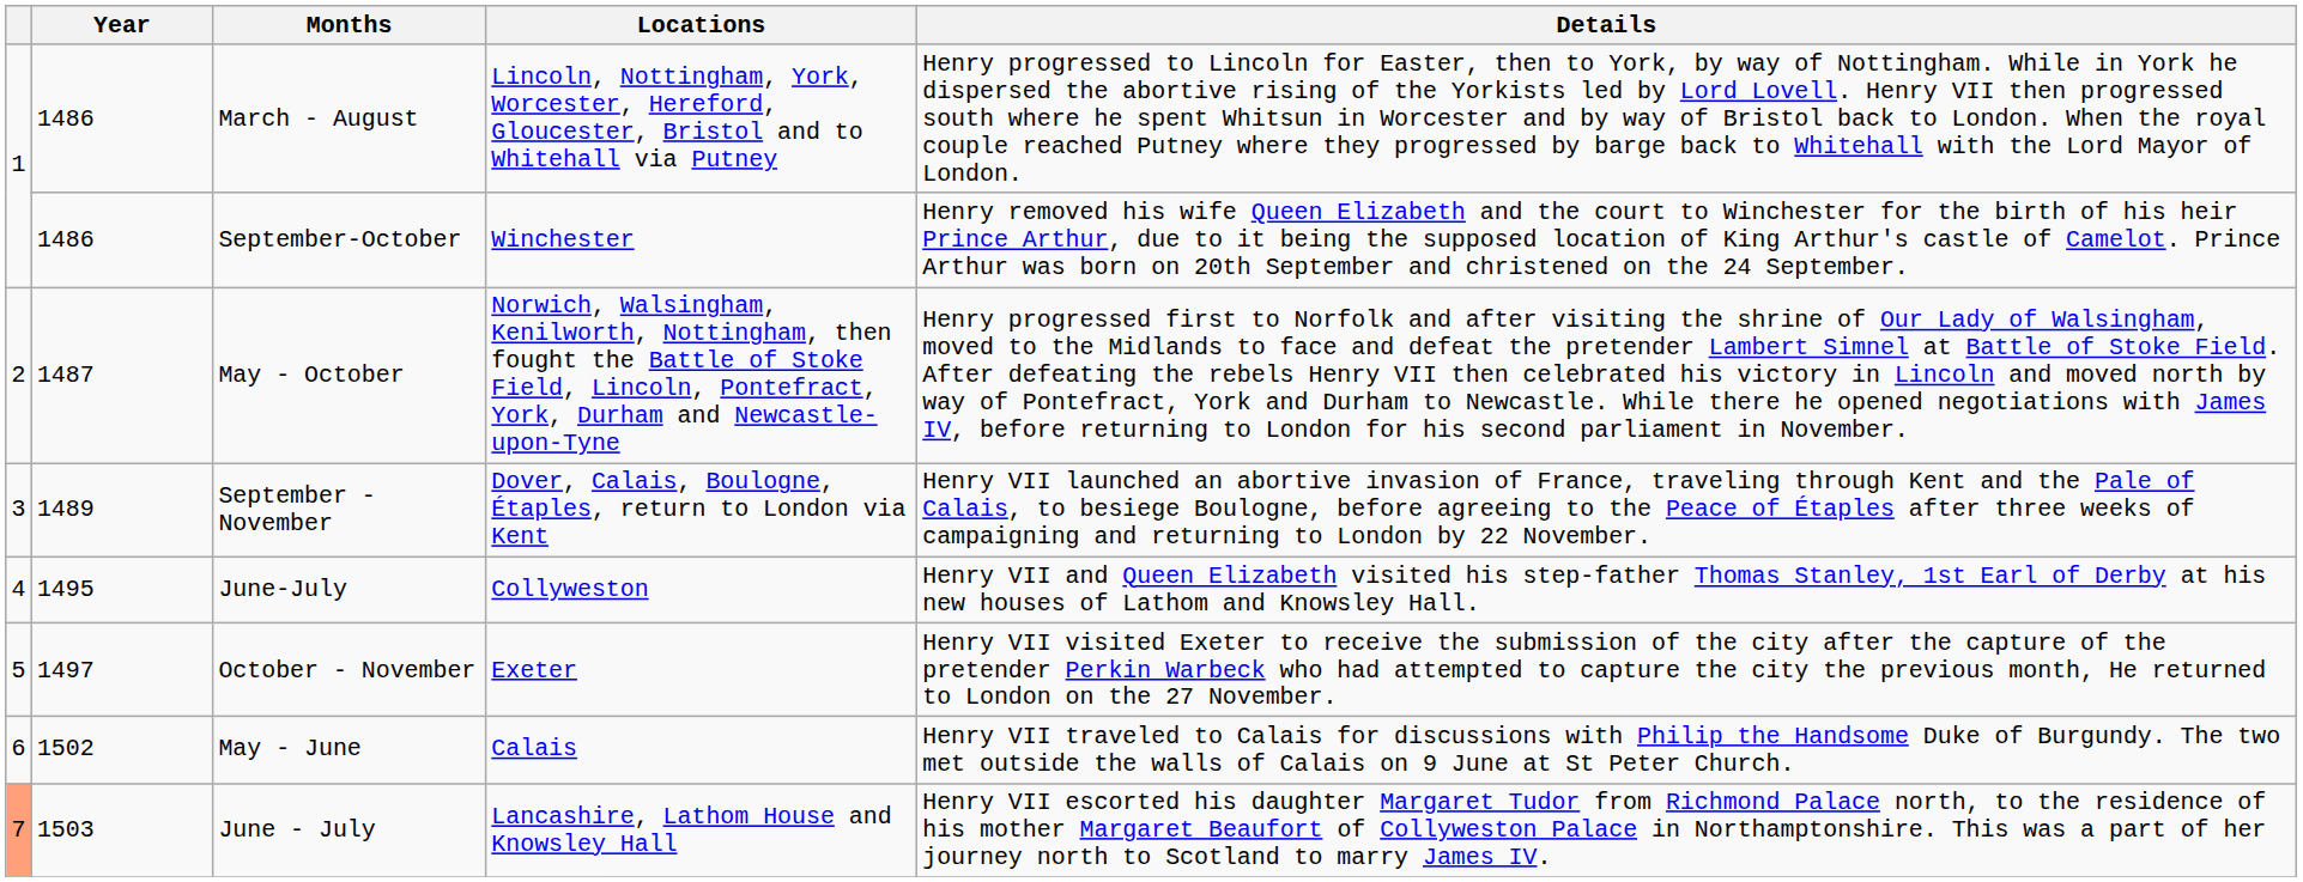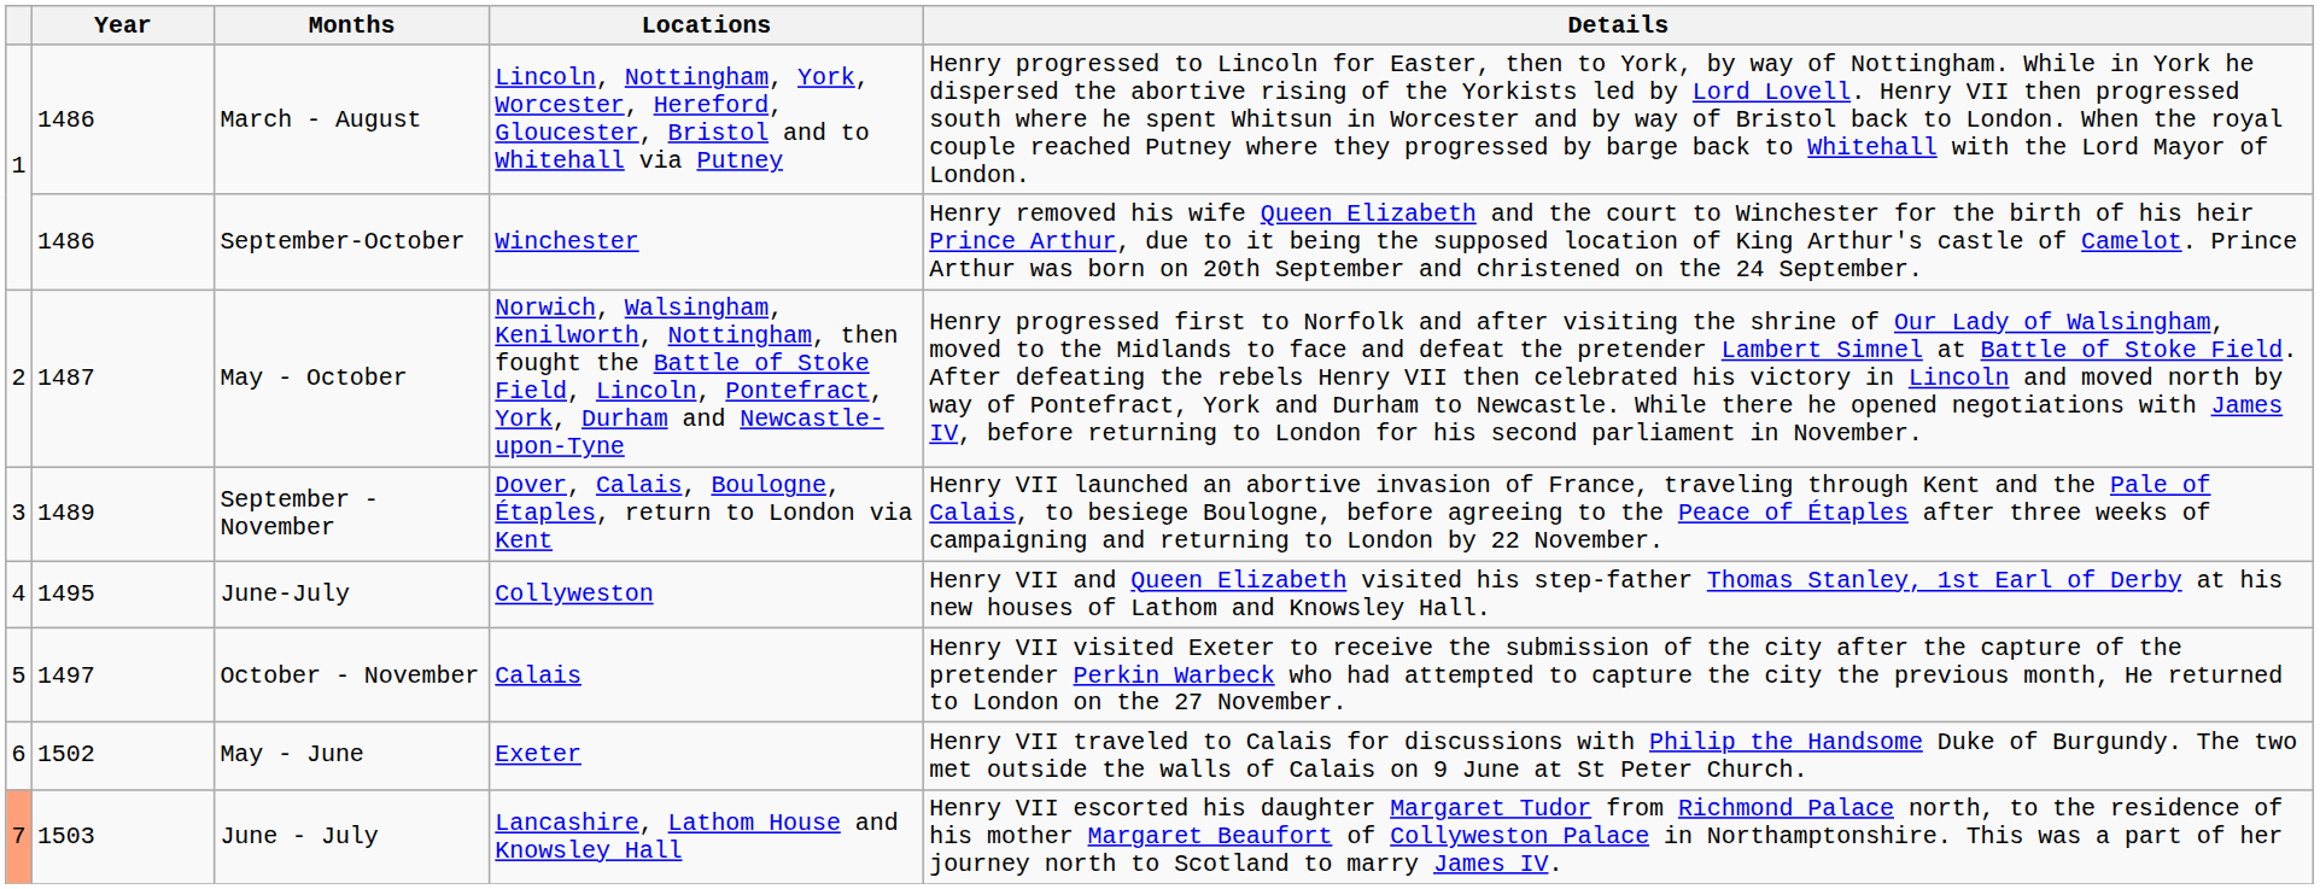October - November | Locations: Exeter -> Calais
May - June | Locations: Calais -> Exeter
